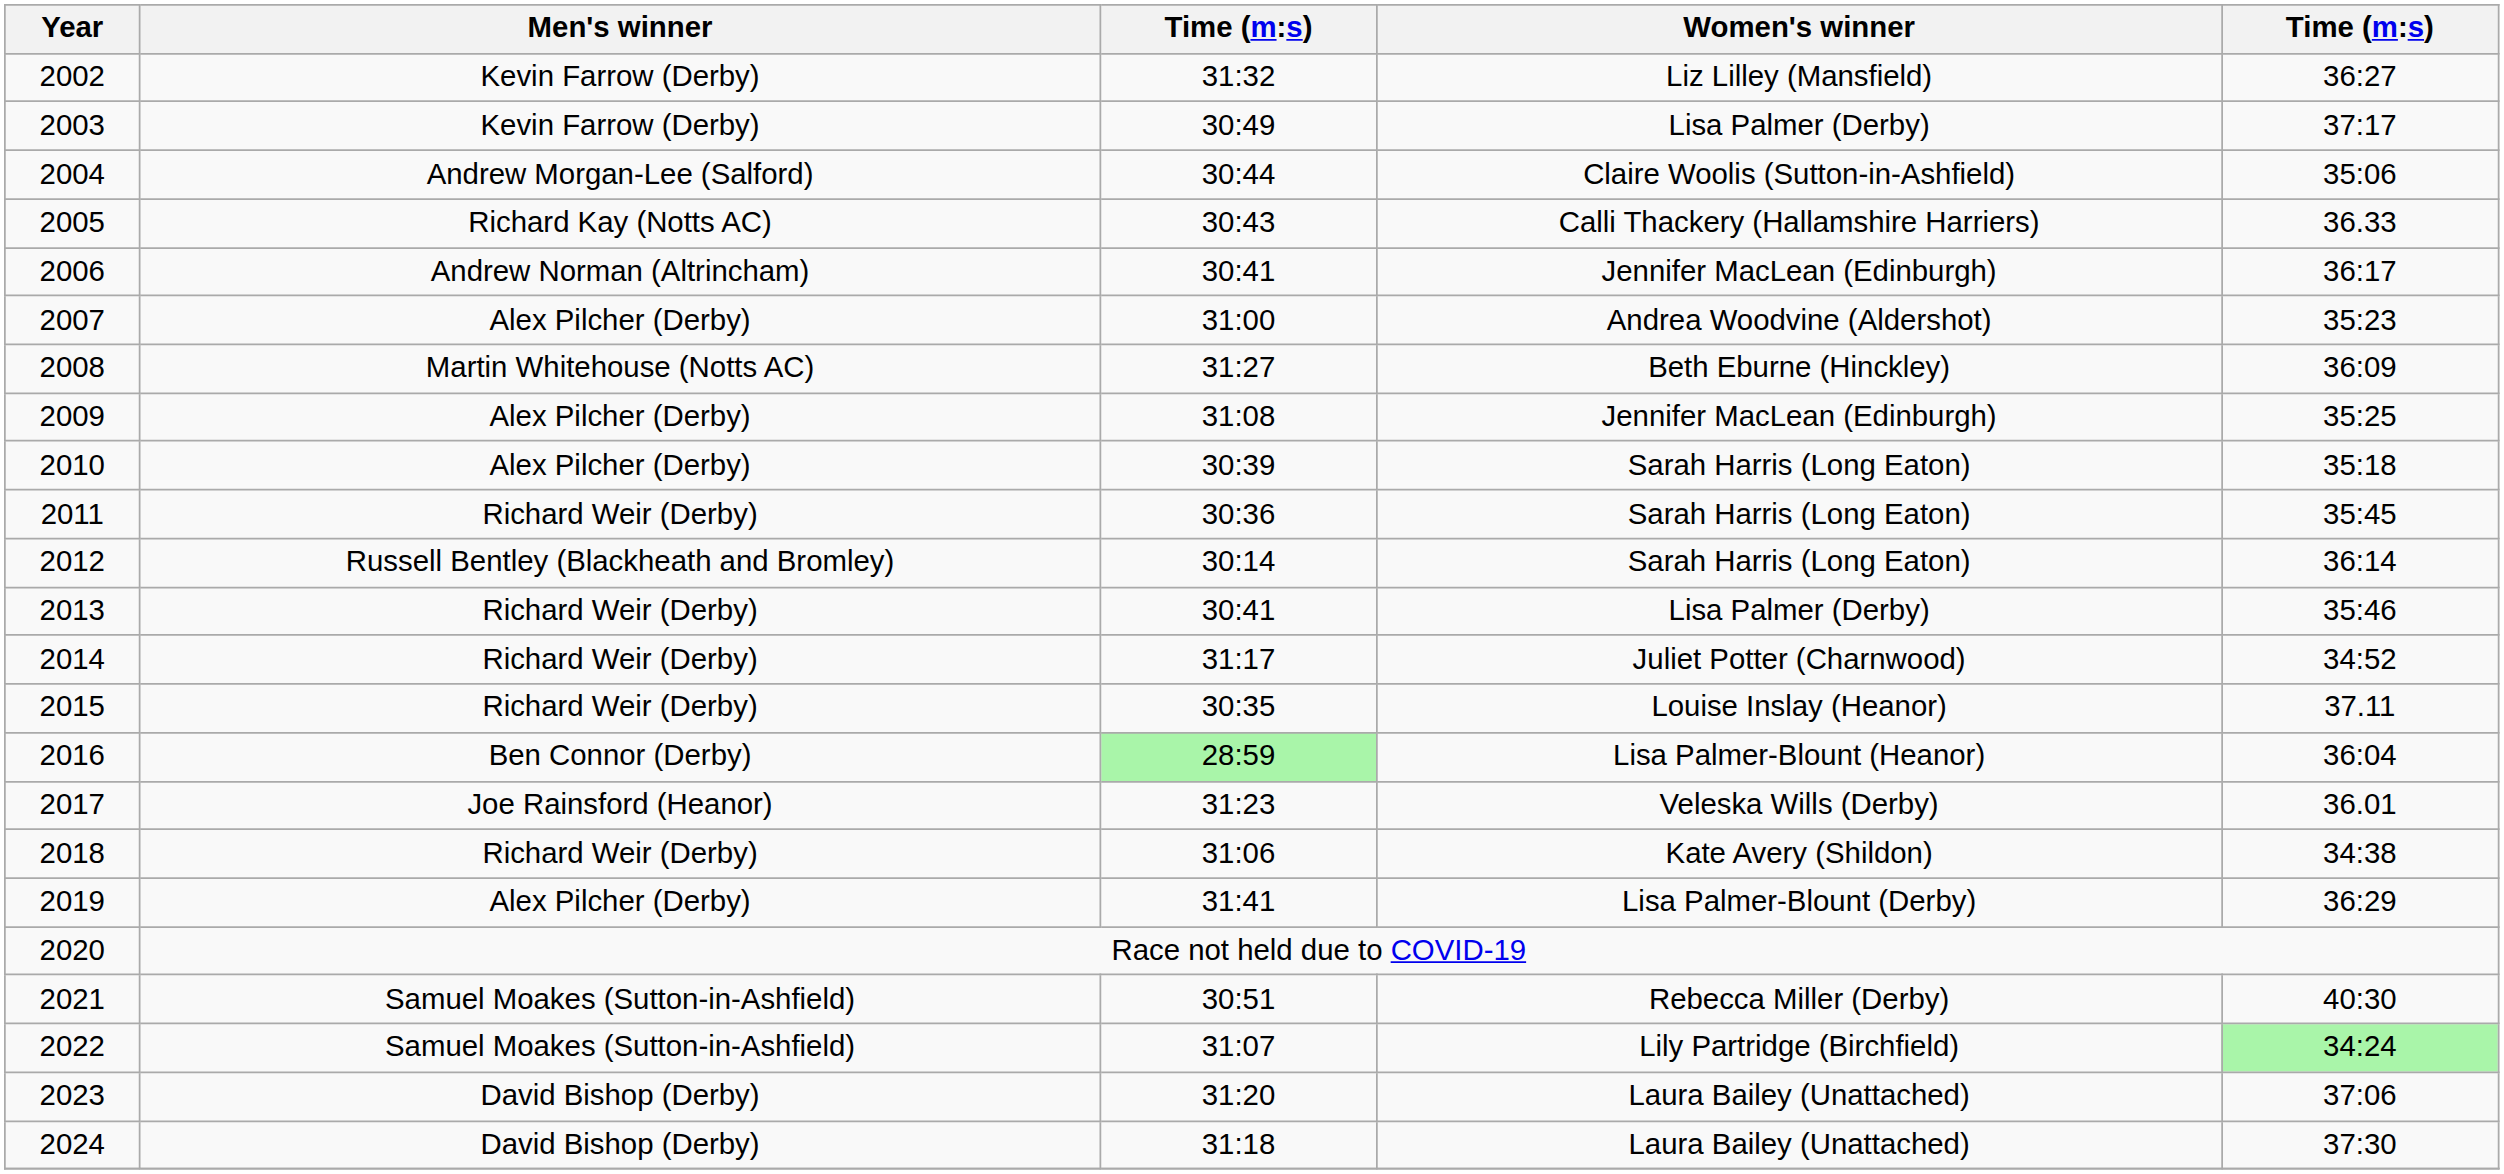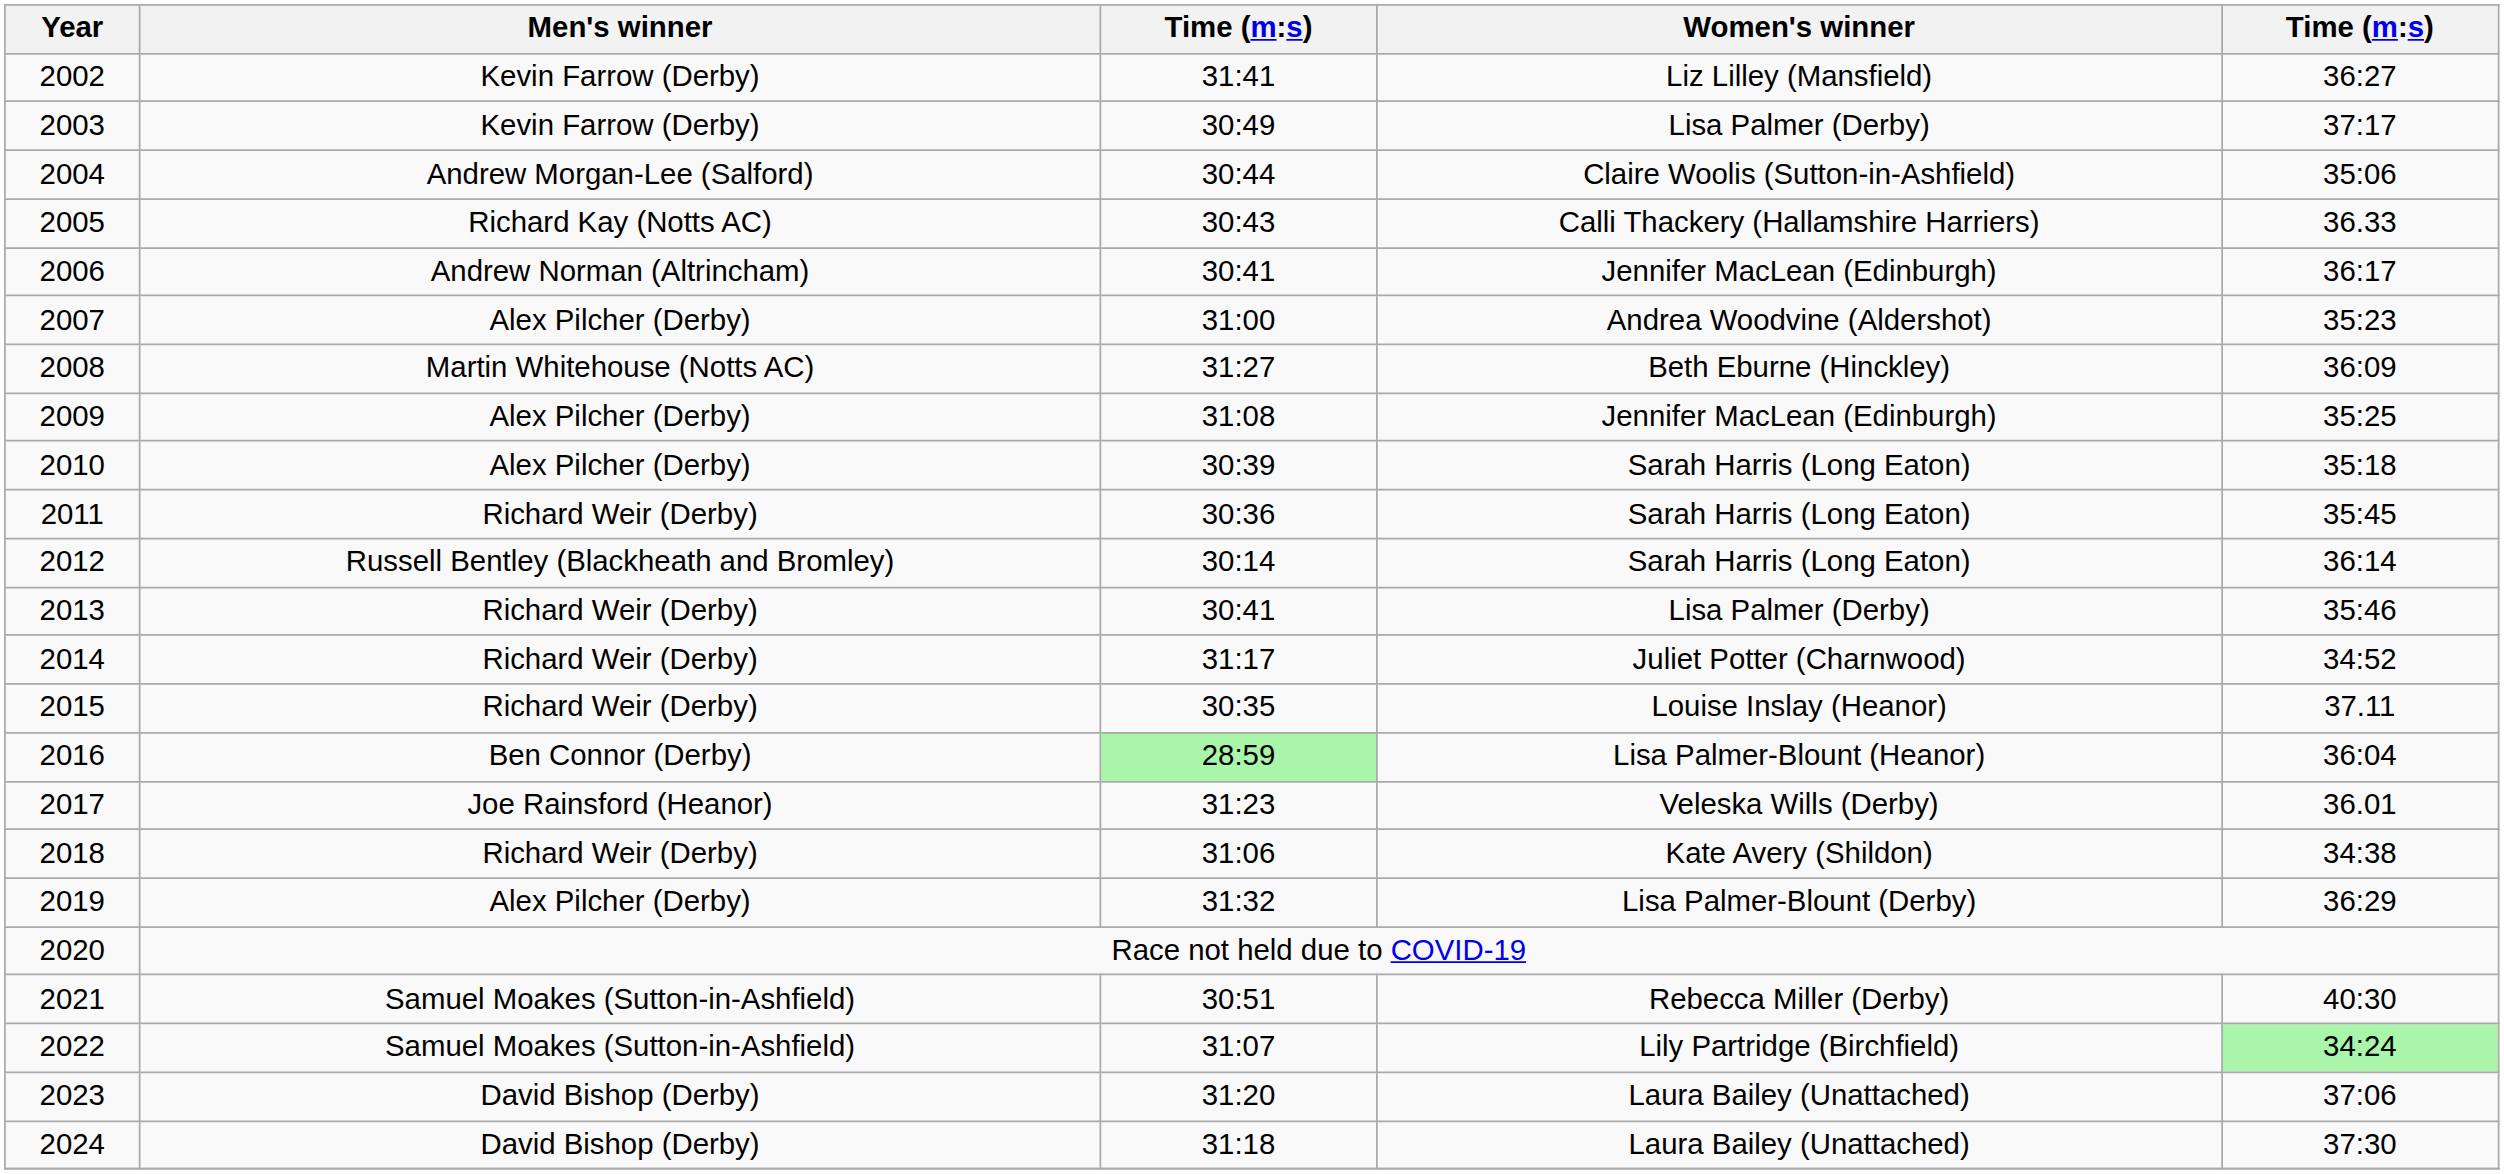2002 | column 3: 31:32 -> 31:41
2019 | column 3: 31:41 -> 31:32
